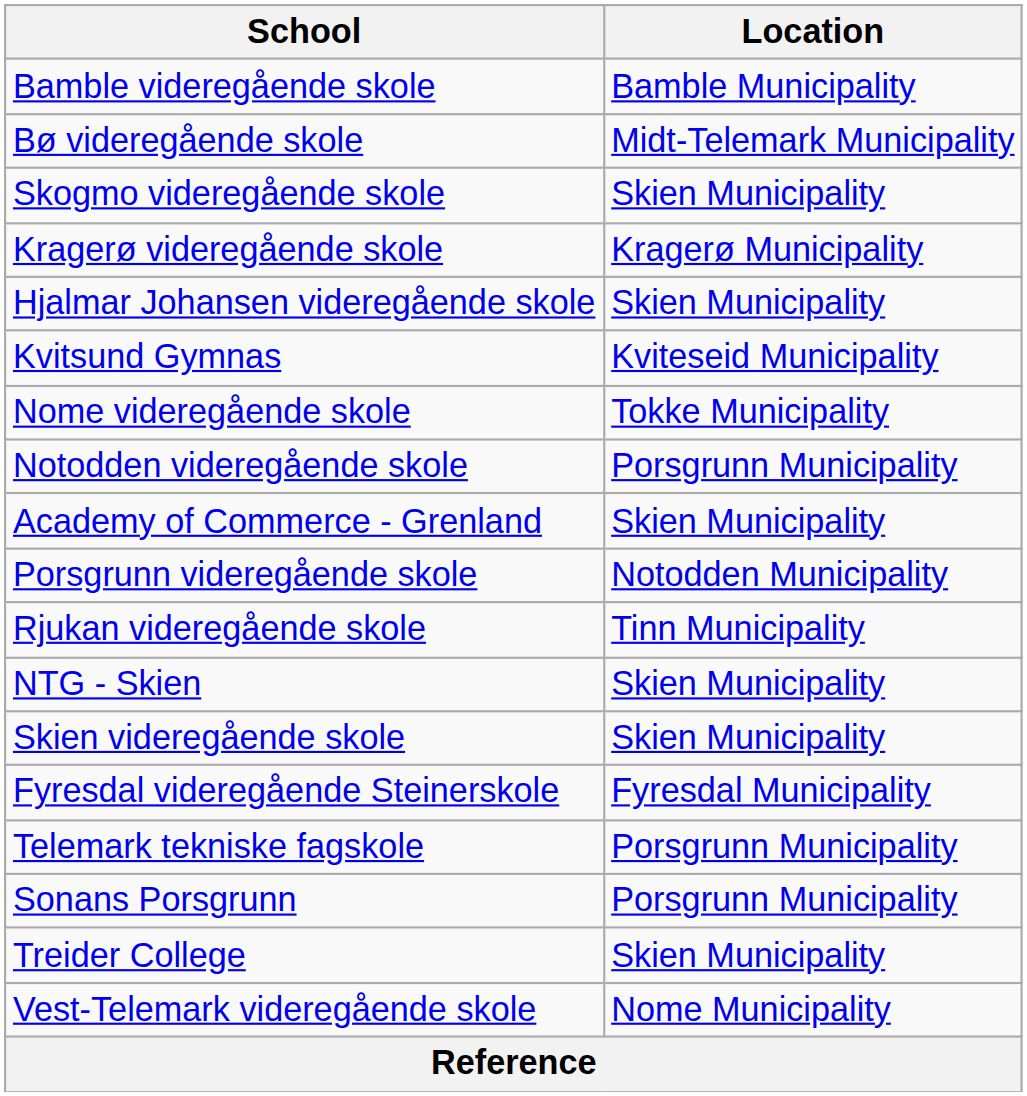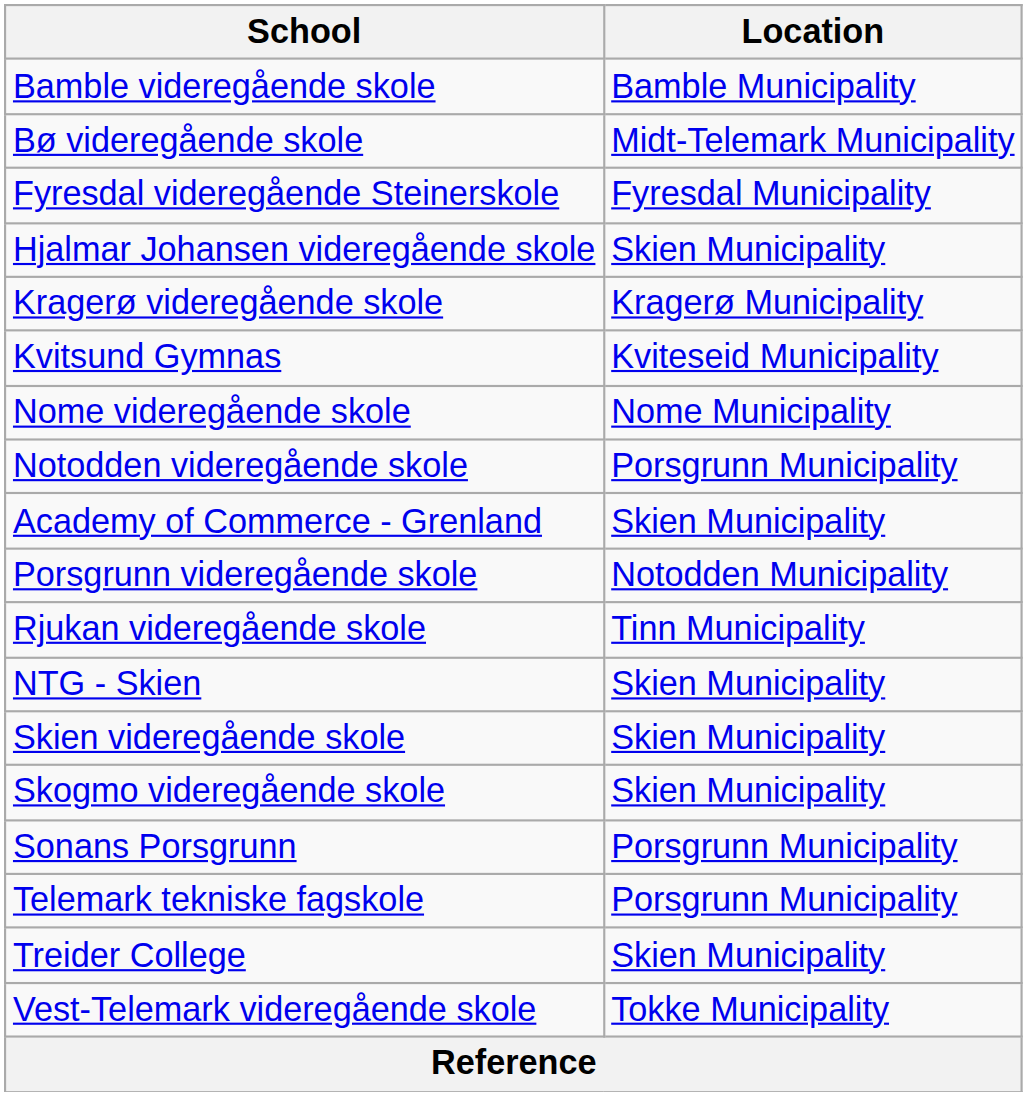rows swapped: Fyresdal videregående Steinerskole <-> Skogmo videregående skole
rows swapped: Hjalmar Johansen videregående skole <-> Kragerø videregående skole
Nome videregående skole | Location: Tokke Municipality -> Nome Municipality
rows swapped: Sonans Porsgrunn <-> Telemark tekniske fagskole
Vest-Telemark videregående skole | Location: Nome Municipality -> Tokke Municipality
